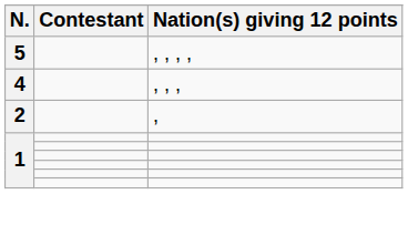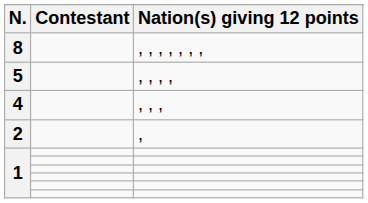+ row: 8 | , , , , , , ,
